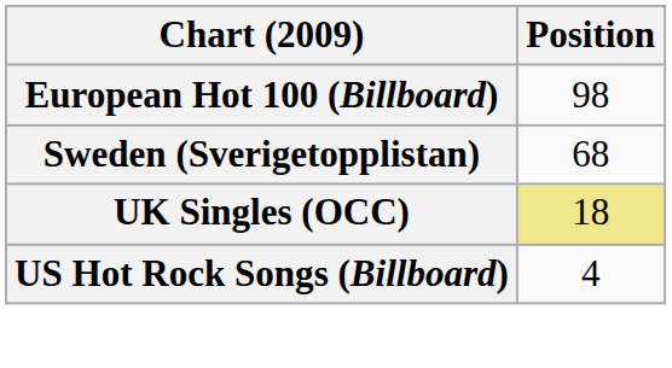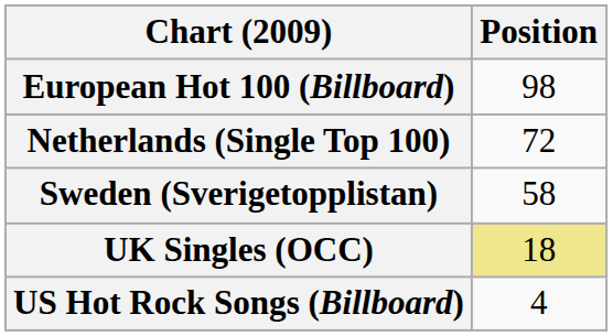+ row: Netherlands (Single Top 100) | 72
Sweden (Sverigetopplistan) | Position: 68 -> 58
